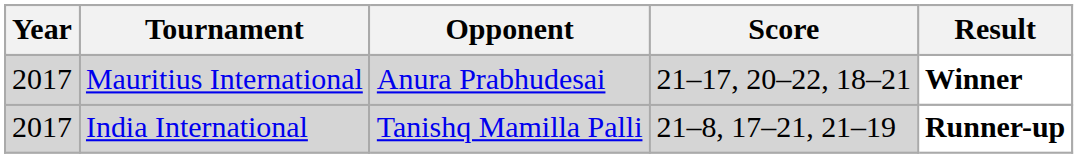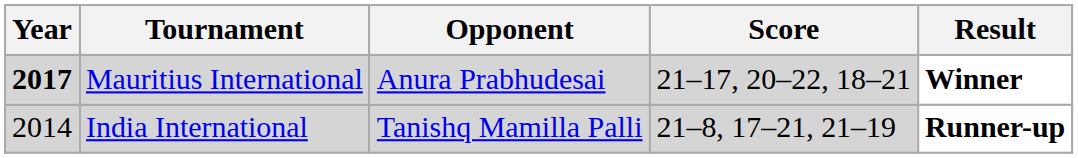Mauritius International | Year: normal -> bold
India International | Year: 2017 -> 2014
